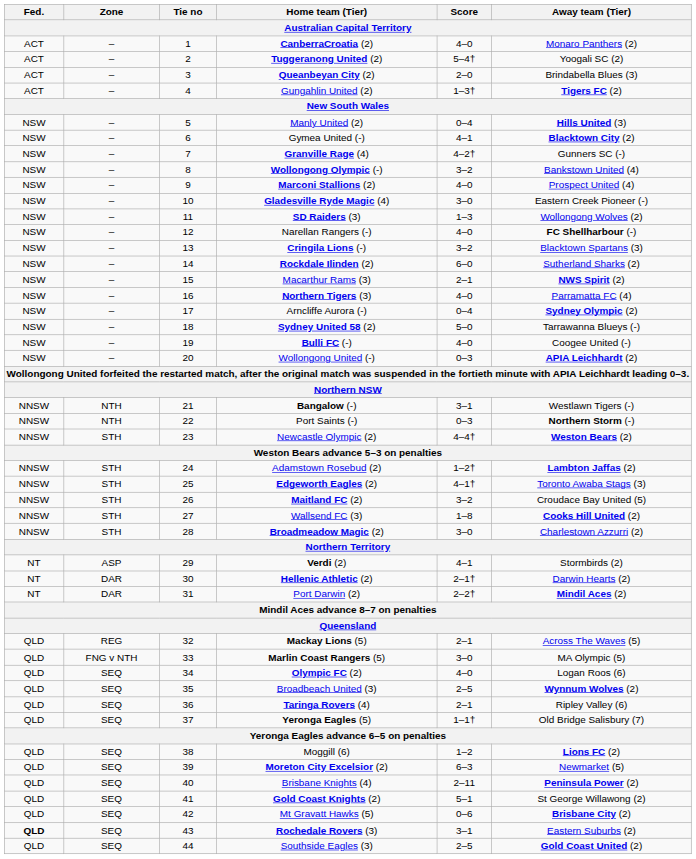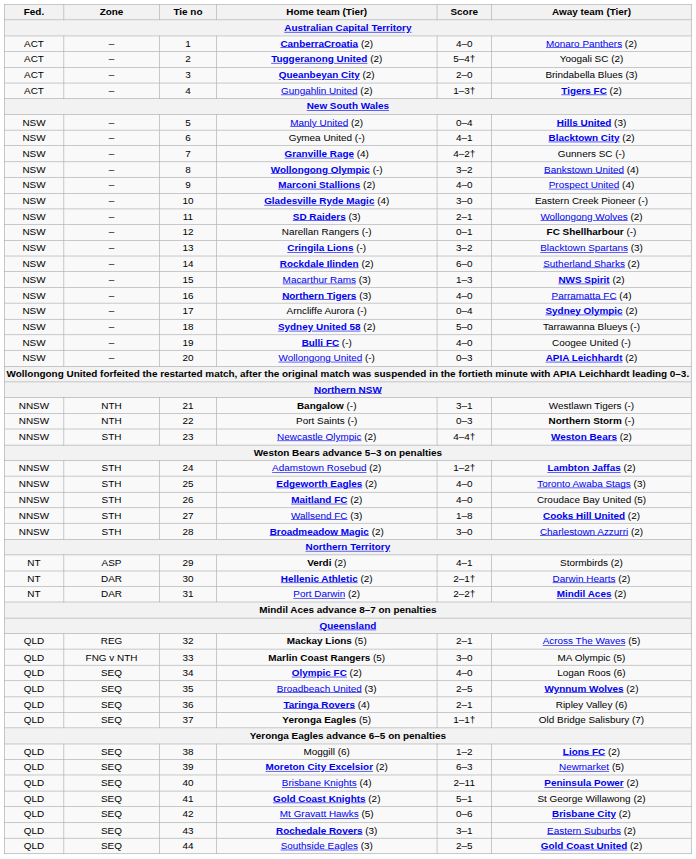SD Raiders (3) | Score: 1–3 -> 2–1
Narellan Rangers (-) | Score: 4–0 -> 0–1
Macarthur Rams (3) | Score: 2–1 -> 1–3
Edgeworth Eagles (2) | Score: 4–1† -> 4–0
Maitland FC (2) | Score: 3–2 -> 4–0
Rochedale Rovers (3) | Fed.: bold -> normal
